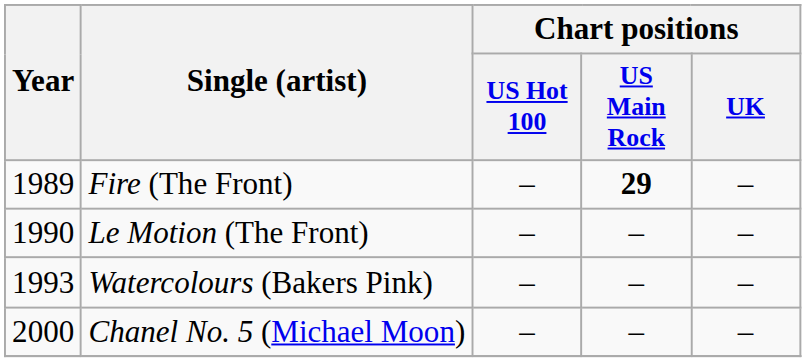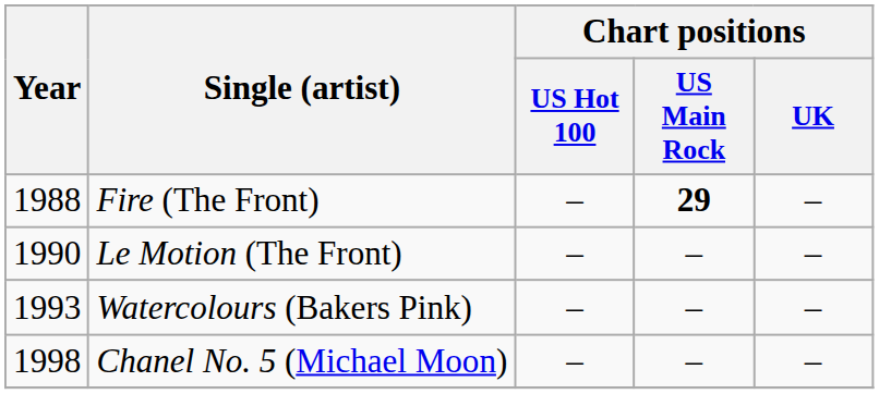Fire (The Front) | Year: 1989 -> 1988
Chanel No. 5 (Michael Moon) | Year: 2000 -> 1998
